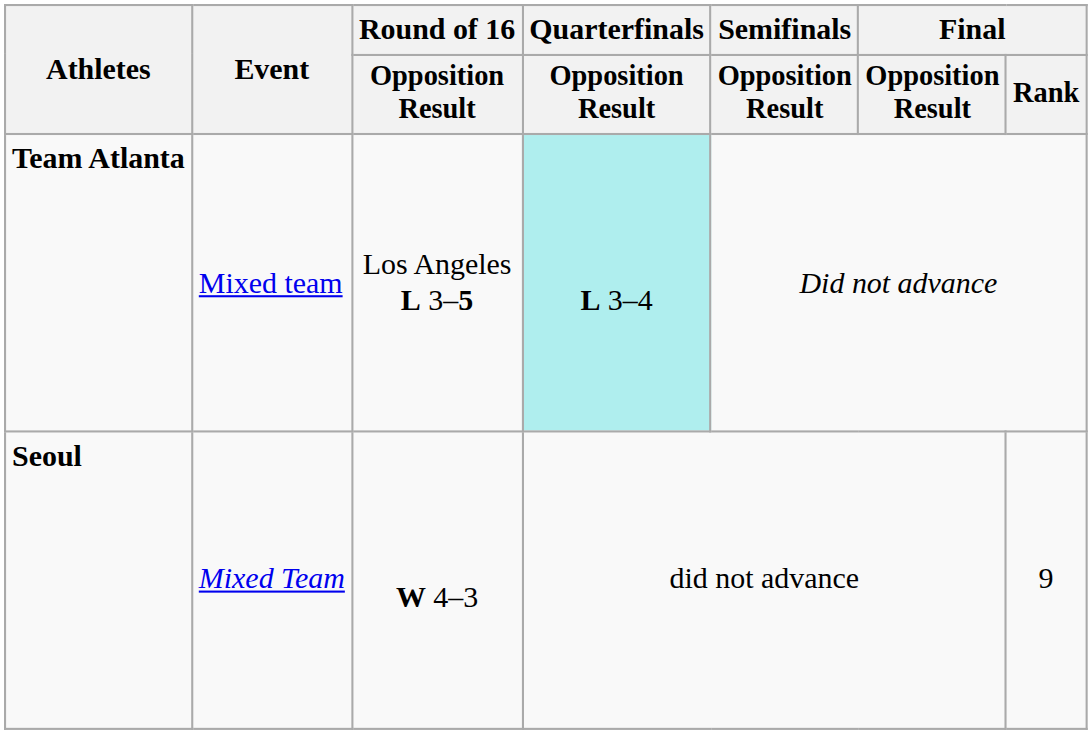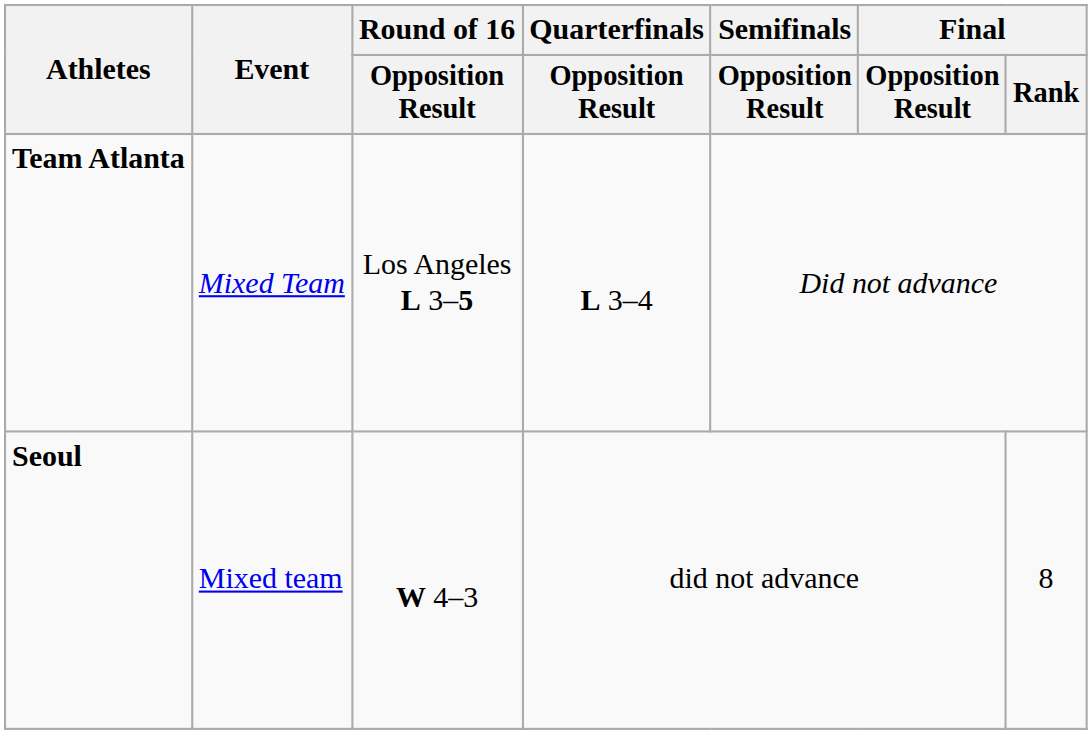Team Atlanta | Event: Mixed team -> Mixed Team
Team Atlanta | Quarterfinals / Opposition Result: paleturquoise background -> no background
Seoul | Event: Mixed Team -> Mixed team
Seoul | Final / Rank: 9 -> 8
